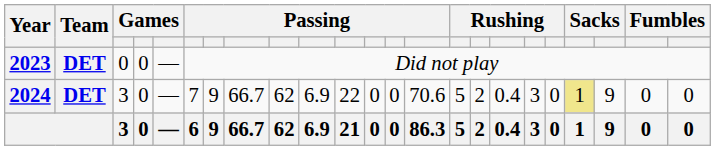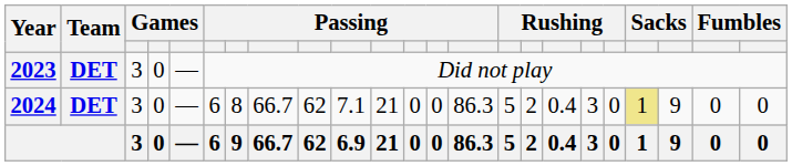2023 | column 3: 0 -> 3
2024 | column 6: 7 -> 6
2024 | column 7: 9 -> 8
2024 | column 10: 6.9 -> 7.1
2024 | column 11: 22 -> 21
2024 | column 14: 70.6 -> 86.3
